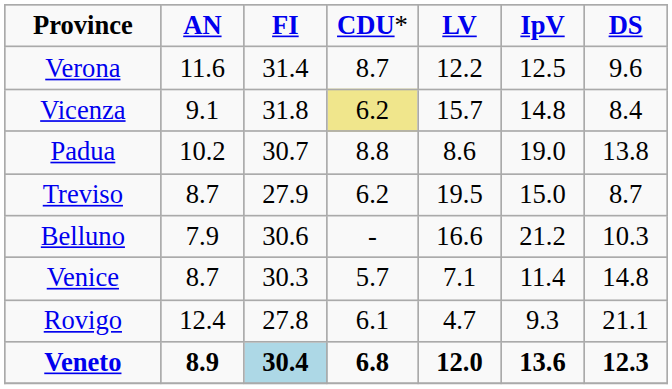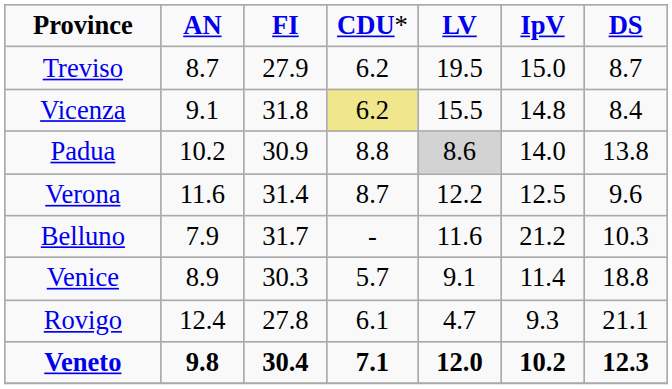rows swapped: Verona <-> Treviso
Vicenza | column 5: 15.7 -> 15.5
Padua | column 3: 30.7 -> 30.9
Padua | column 5: no background -> lightgrey background
Padua | column 6: 19.0 -> 14.0
Belluno | column 3: 30.6 -> 31.7
Belluno | column 5: 16.6 -> 11.6
Venice | column 2: 8.7 -> 8.9
Venice | column 5: 7.1 -> 9.1
Venice | column 7: 14.8 -> 18.8
Veneto | column 2: 8.9 -> 9.8
Veneto | column 3: lightblue background -> no background
Veneto | column 4: 6.8 -> 7.1
Veneto | column 6: 13.6 -> 10.2
